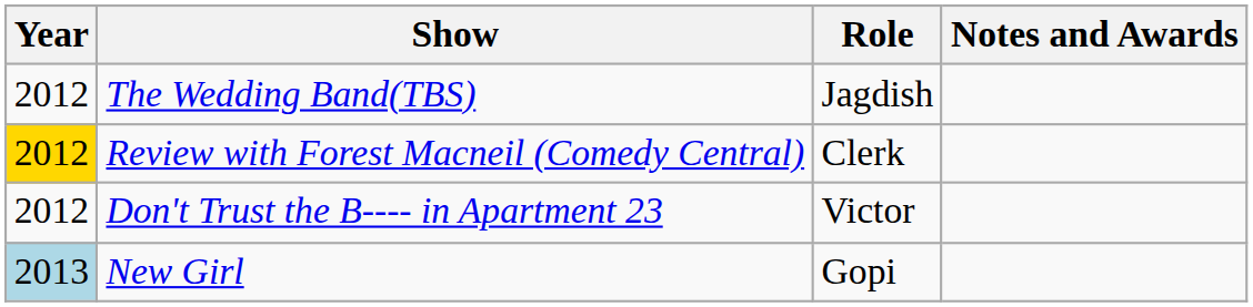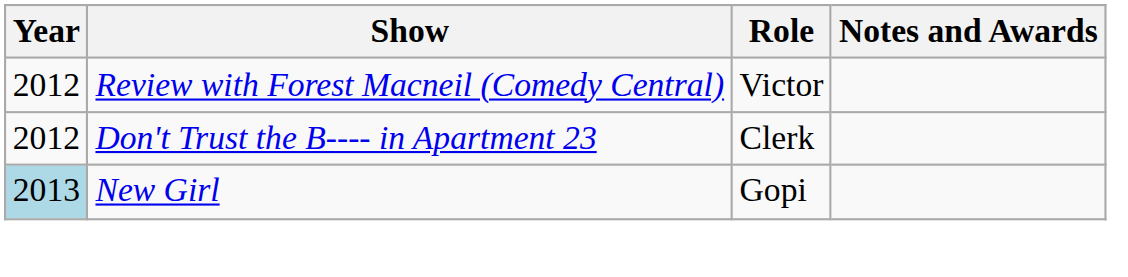- row: 2012 | The Wedding Band(TBS) | Jagdish
Review with Forest Macneil (Comedy Central) | Year: gold background -> no background
Review with Forest Macneil (Comedy Central) | Role: Clerk -> Victor
Don't Trust the B---- in Apartment 23 | Role: Victor -> Clerk
